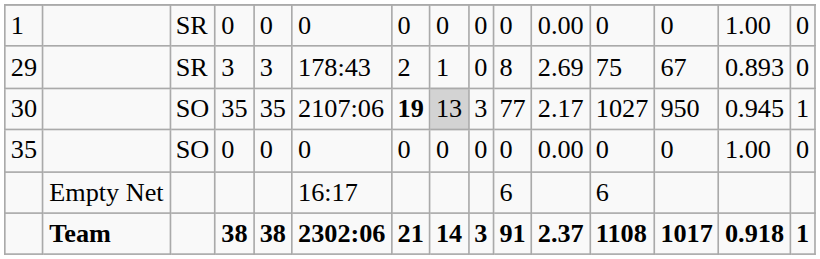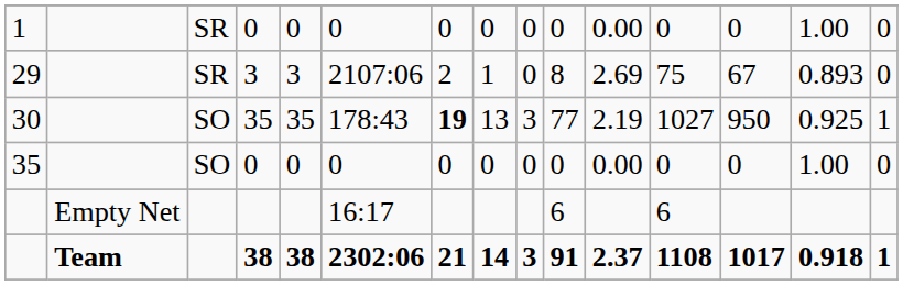29 | column 6: 178:43 -> 2107:06
30 | column 6: 2107:06 -> 178:43
30 | column 8: lightgrey background -> no background
30 | column 11: 2.17 -> 2.19
30 | column 14: 0.945 -> 0.925
